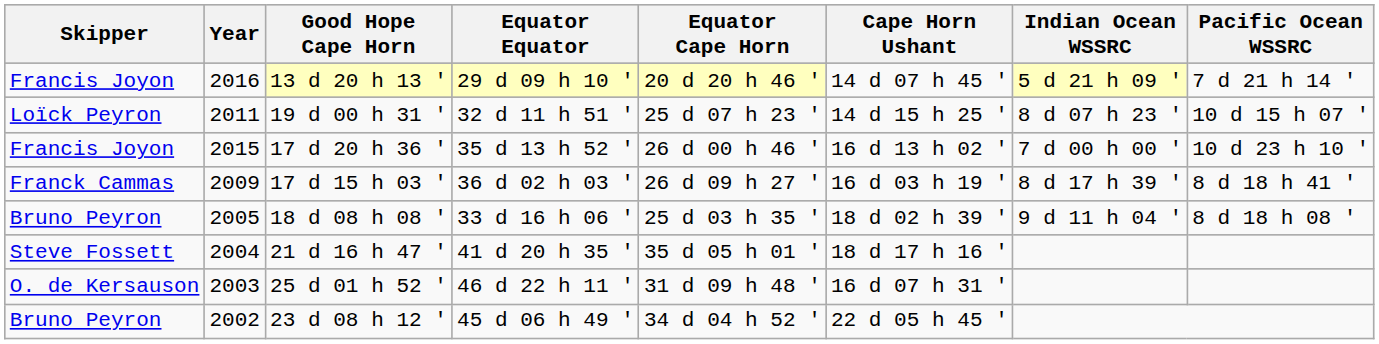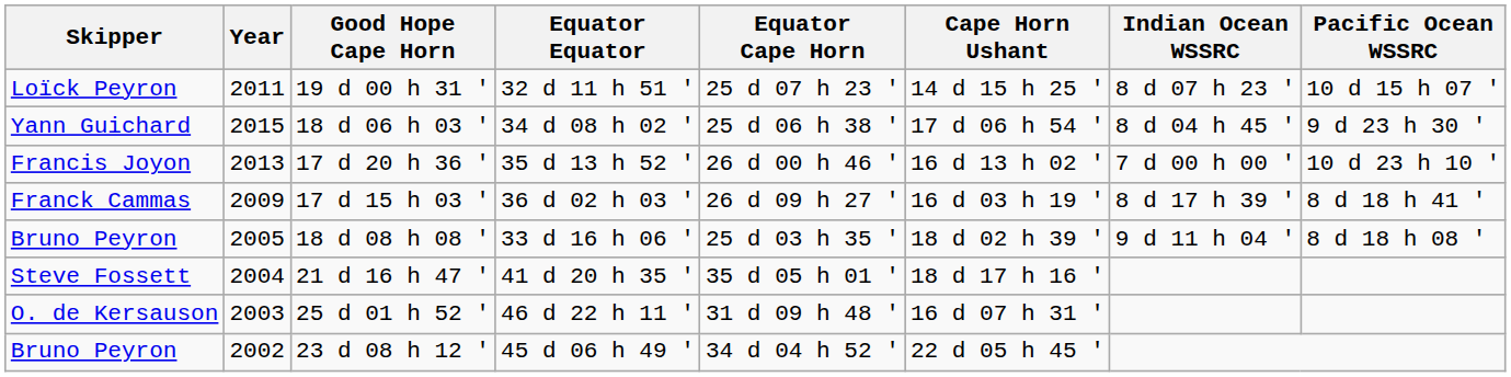- row: Francis Joyon | 2016 | 13 d 20 h 13 ' | 29 d 09 h 10 ' | 20 d 20 h 46 ' | 14 d 07 h 45 ' | 5 d 21 h 09 ' | 7 d 21 h 14 '
+ row: Yann Guichard | 2015 | 18 d 06 h 03 ' | 34 d 08 h 02 ' | 25 d 06 h 38 ' | 17 d 06 h 54 ' | 8 d 04 h 45 ' | 9 d 23 h 30 '
17 d 20 h 36 ' | Year: 2015 -> 2013
